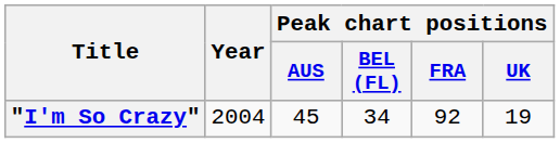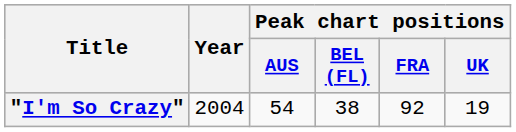"I'm So Crazy" | Peak chart positions / AUS: 45 -> 54
"I'm So Crazy" | Peak chart positions / BEL (FL): 34 -> 38
